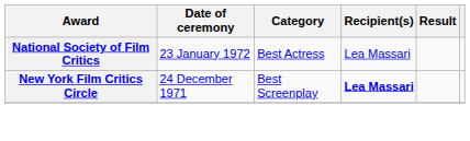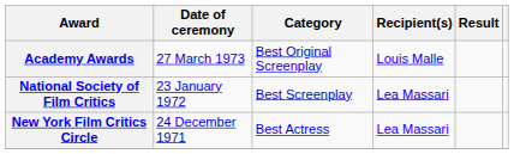+ row: Academy Awards | 27 March 1973 | Best Original Screenplay | Louis Malle
National Society of Film Critics | Category: Best Actress -> Best Screenplay
New York Film Critics Circle | Category: Best Screenplay -> Best Actress
New York Film Critics Circle | Recipient(s): bold -> normal
